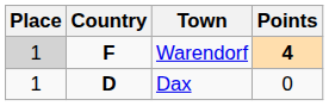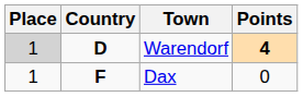Warendorf | Country: F -> D
Dax | Country: D -> F
